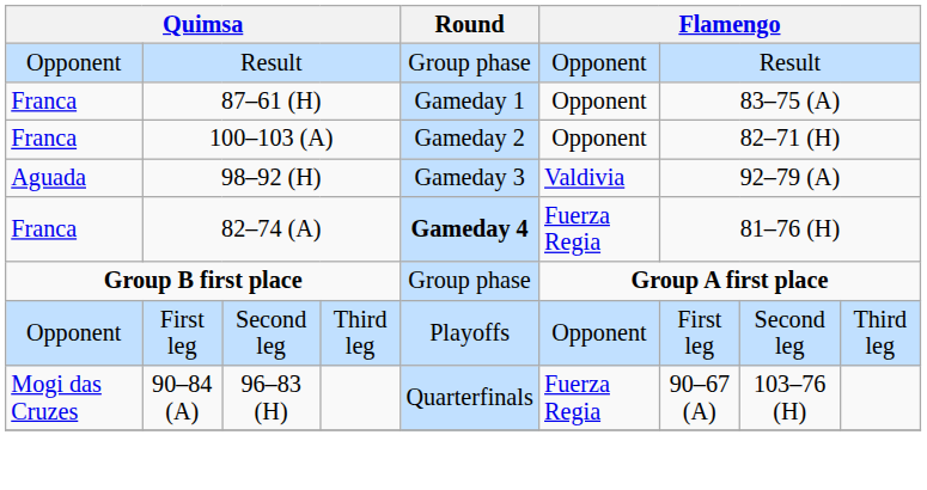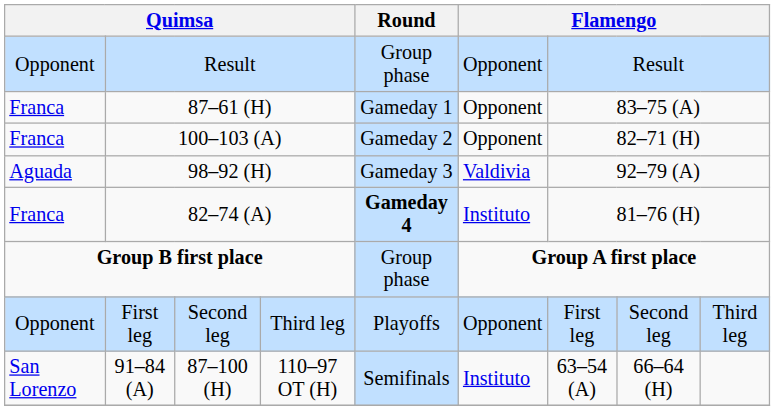82–74 (A) | column 6: Fuerza Regia -> Instituto
- row: Mogi das Cruzes | 90–84 (A) | 96–83 (H) | Quarterfinals | Fuerza Regia | 90–67 (A) | 103–76 (H)
+ row: San Lorenzo | 91–84 (A) | 87–100 (H) | 110–97 OT (H) | Semifinals | Instituto | 63–54 (A) | 66–64 (H)
